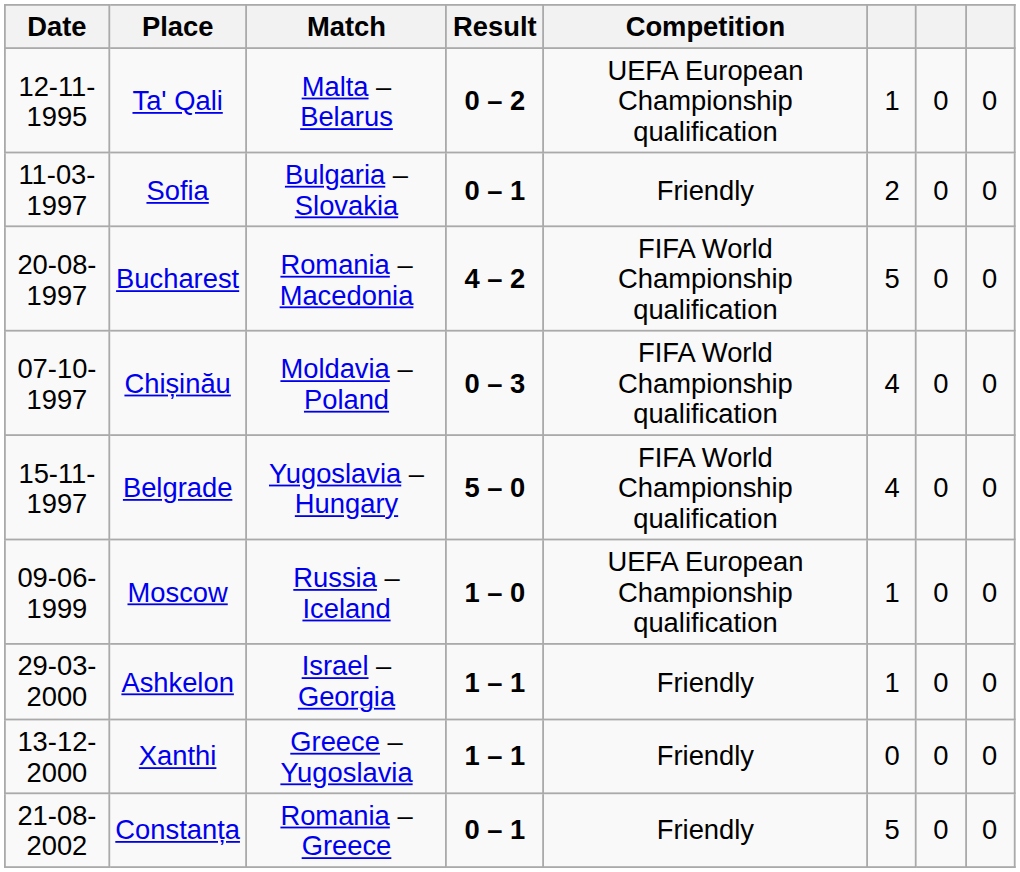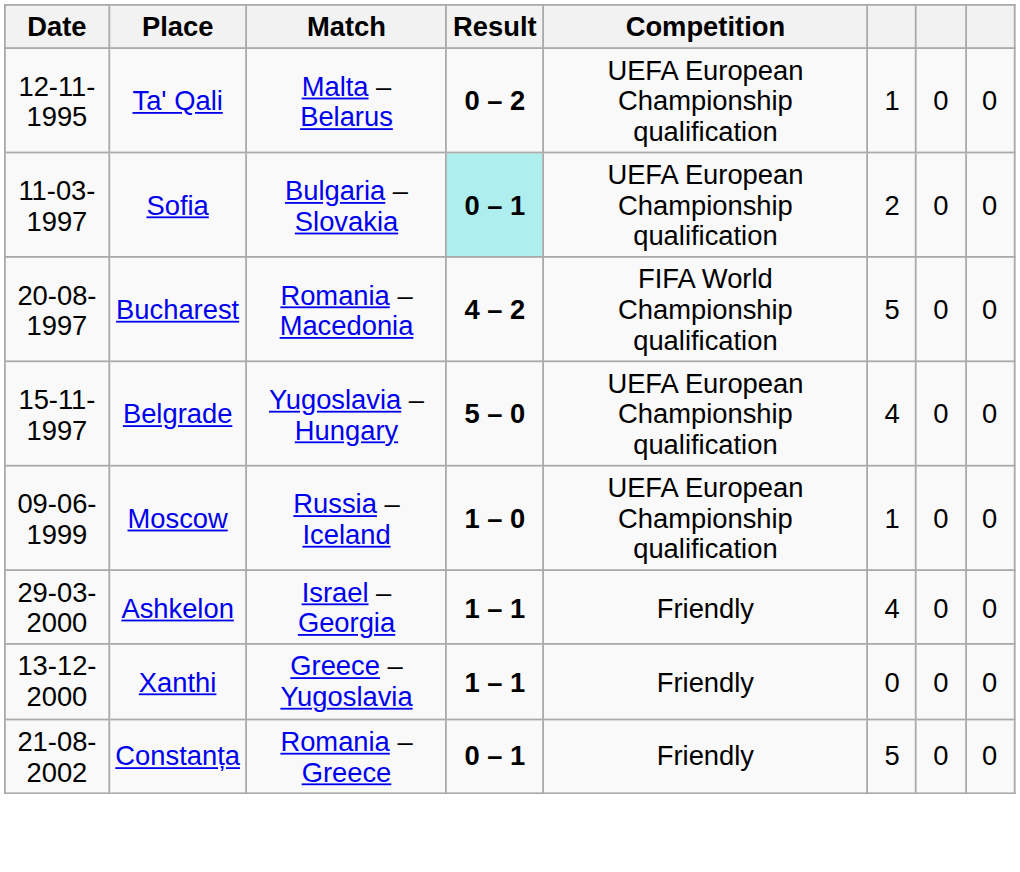Sofia | Result: no background -> paleturquoise background
Sofia | Competition: Friendly -> UEFA European Championship qualification
- row: 07-10-1997 | Chișinău | Moldavia – Poland | 0 – 3 | FIFA World Championship qualification | 4 | 0 | 0
Belgrade | Competition: FIFA World Championship qualification -> UEFA European Championship qualification
Ashkelon | column 6: 1 -> 4
